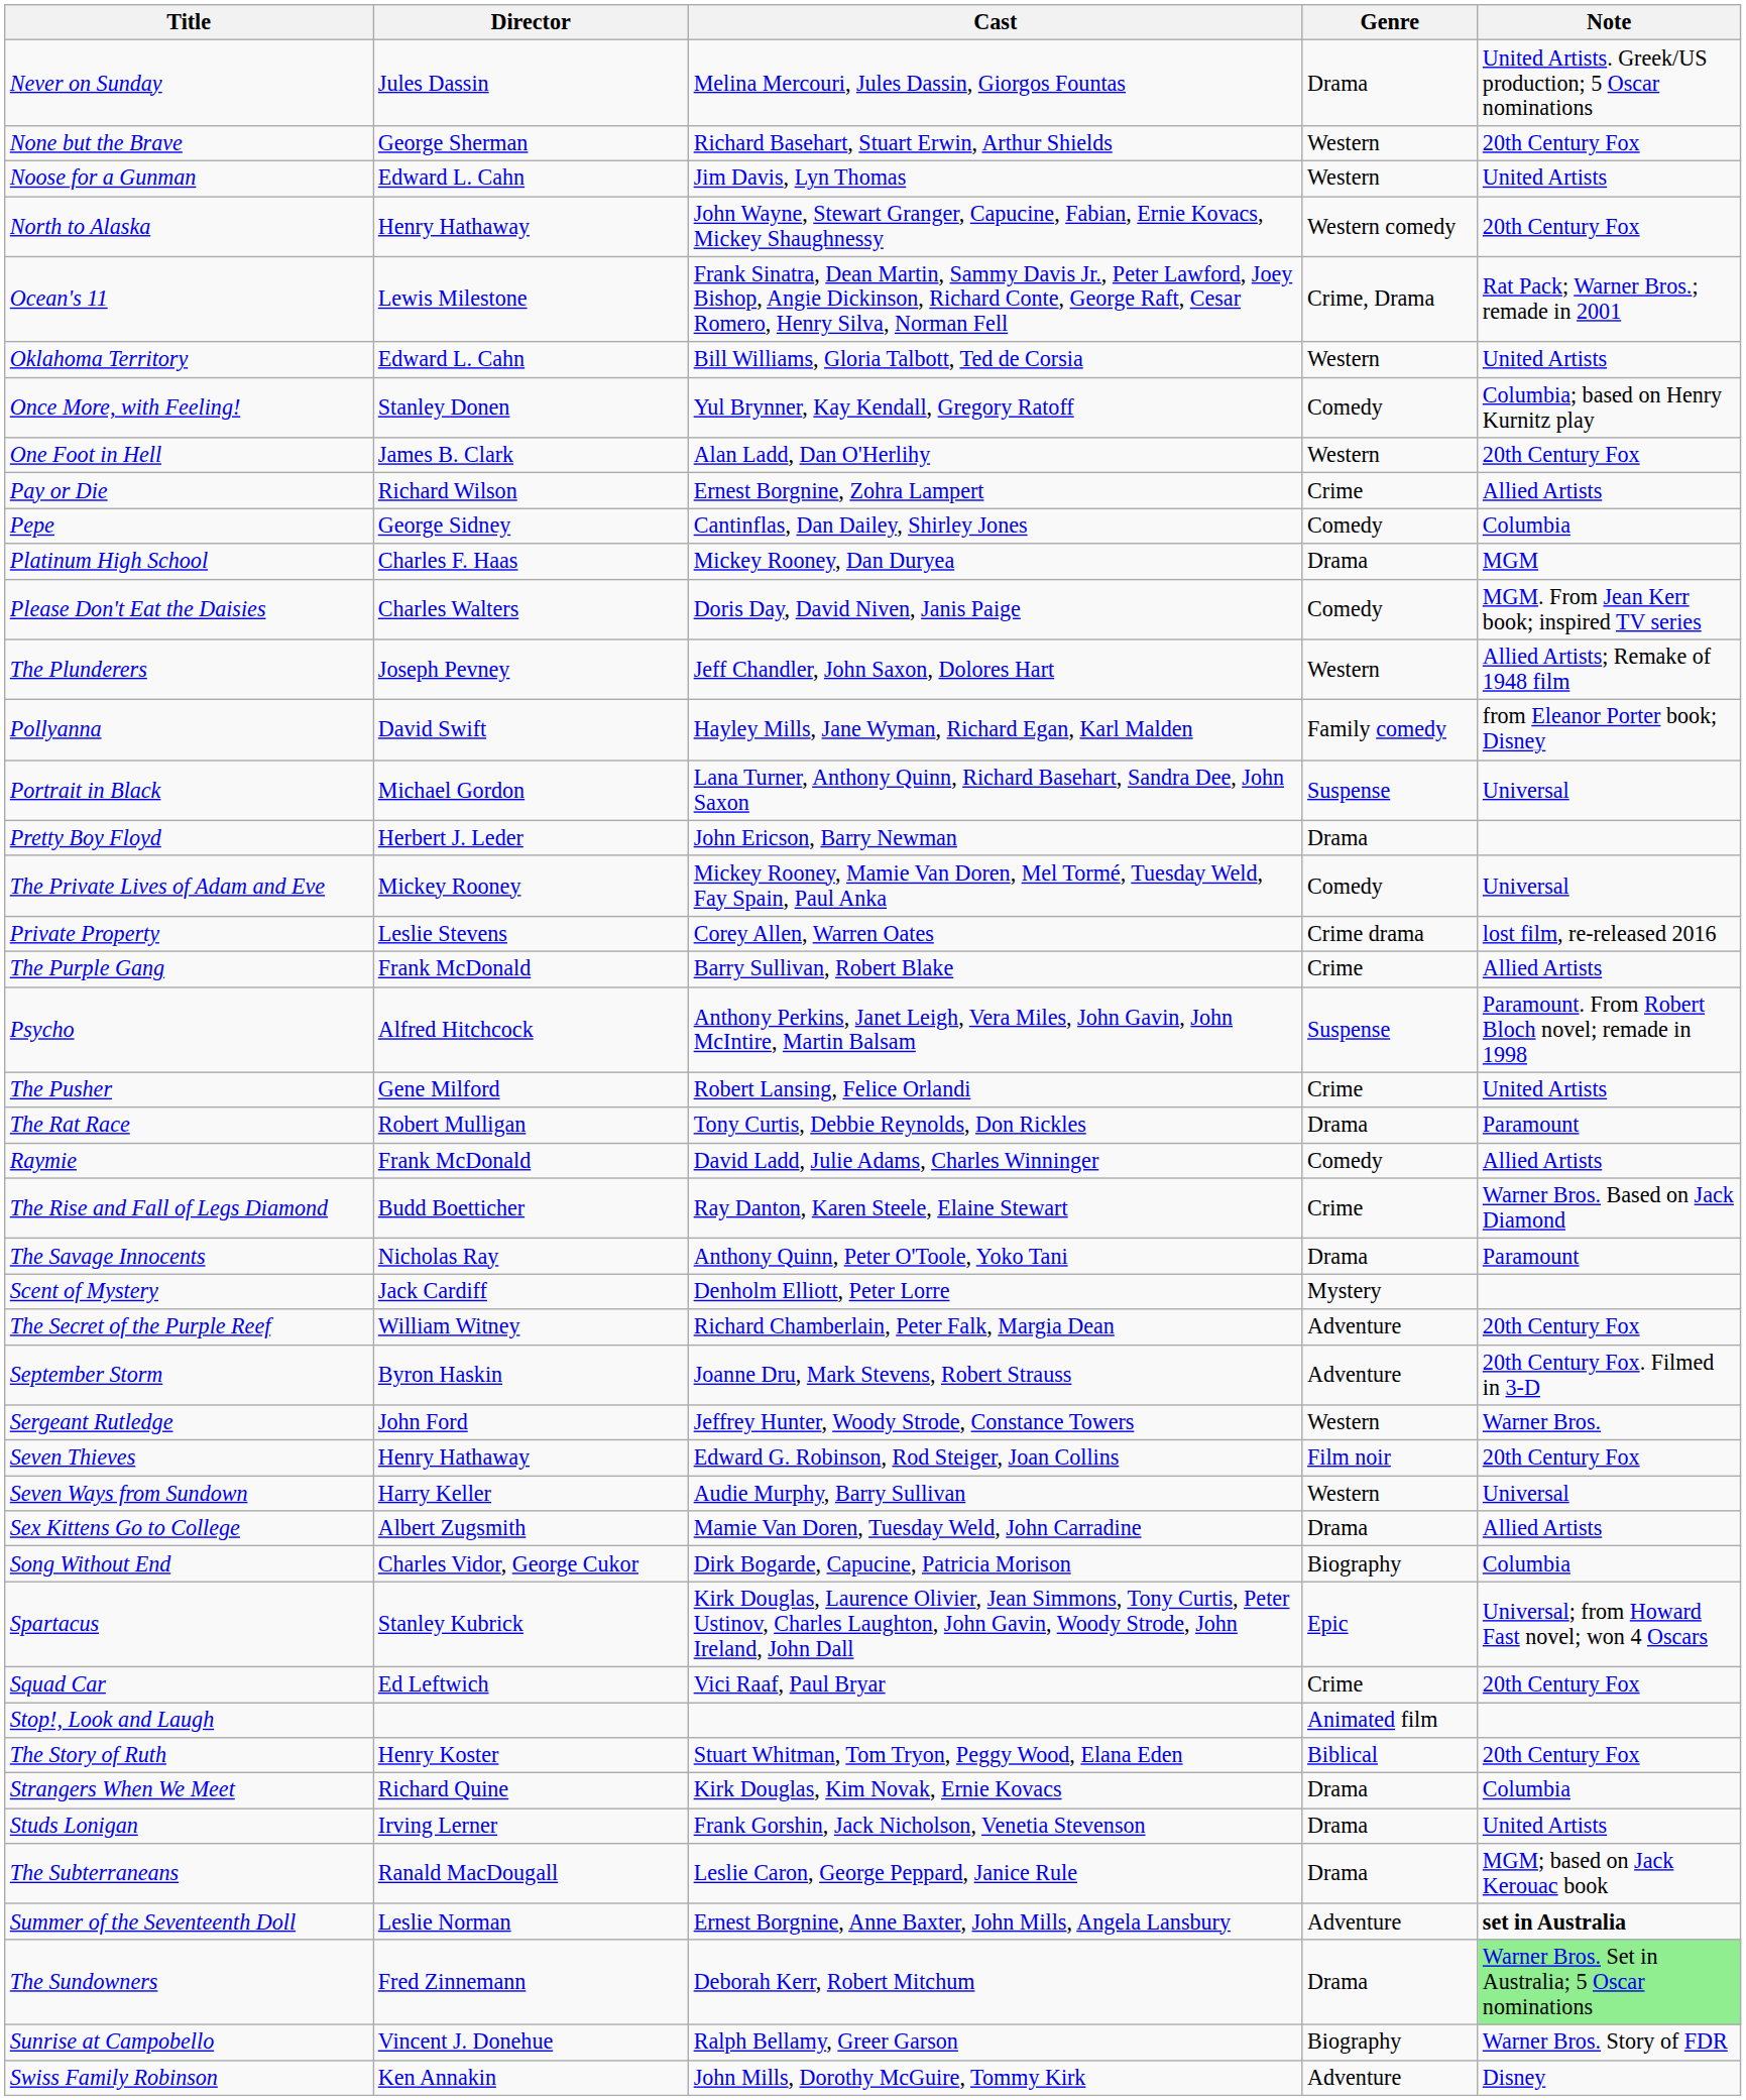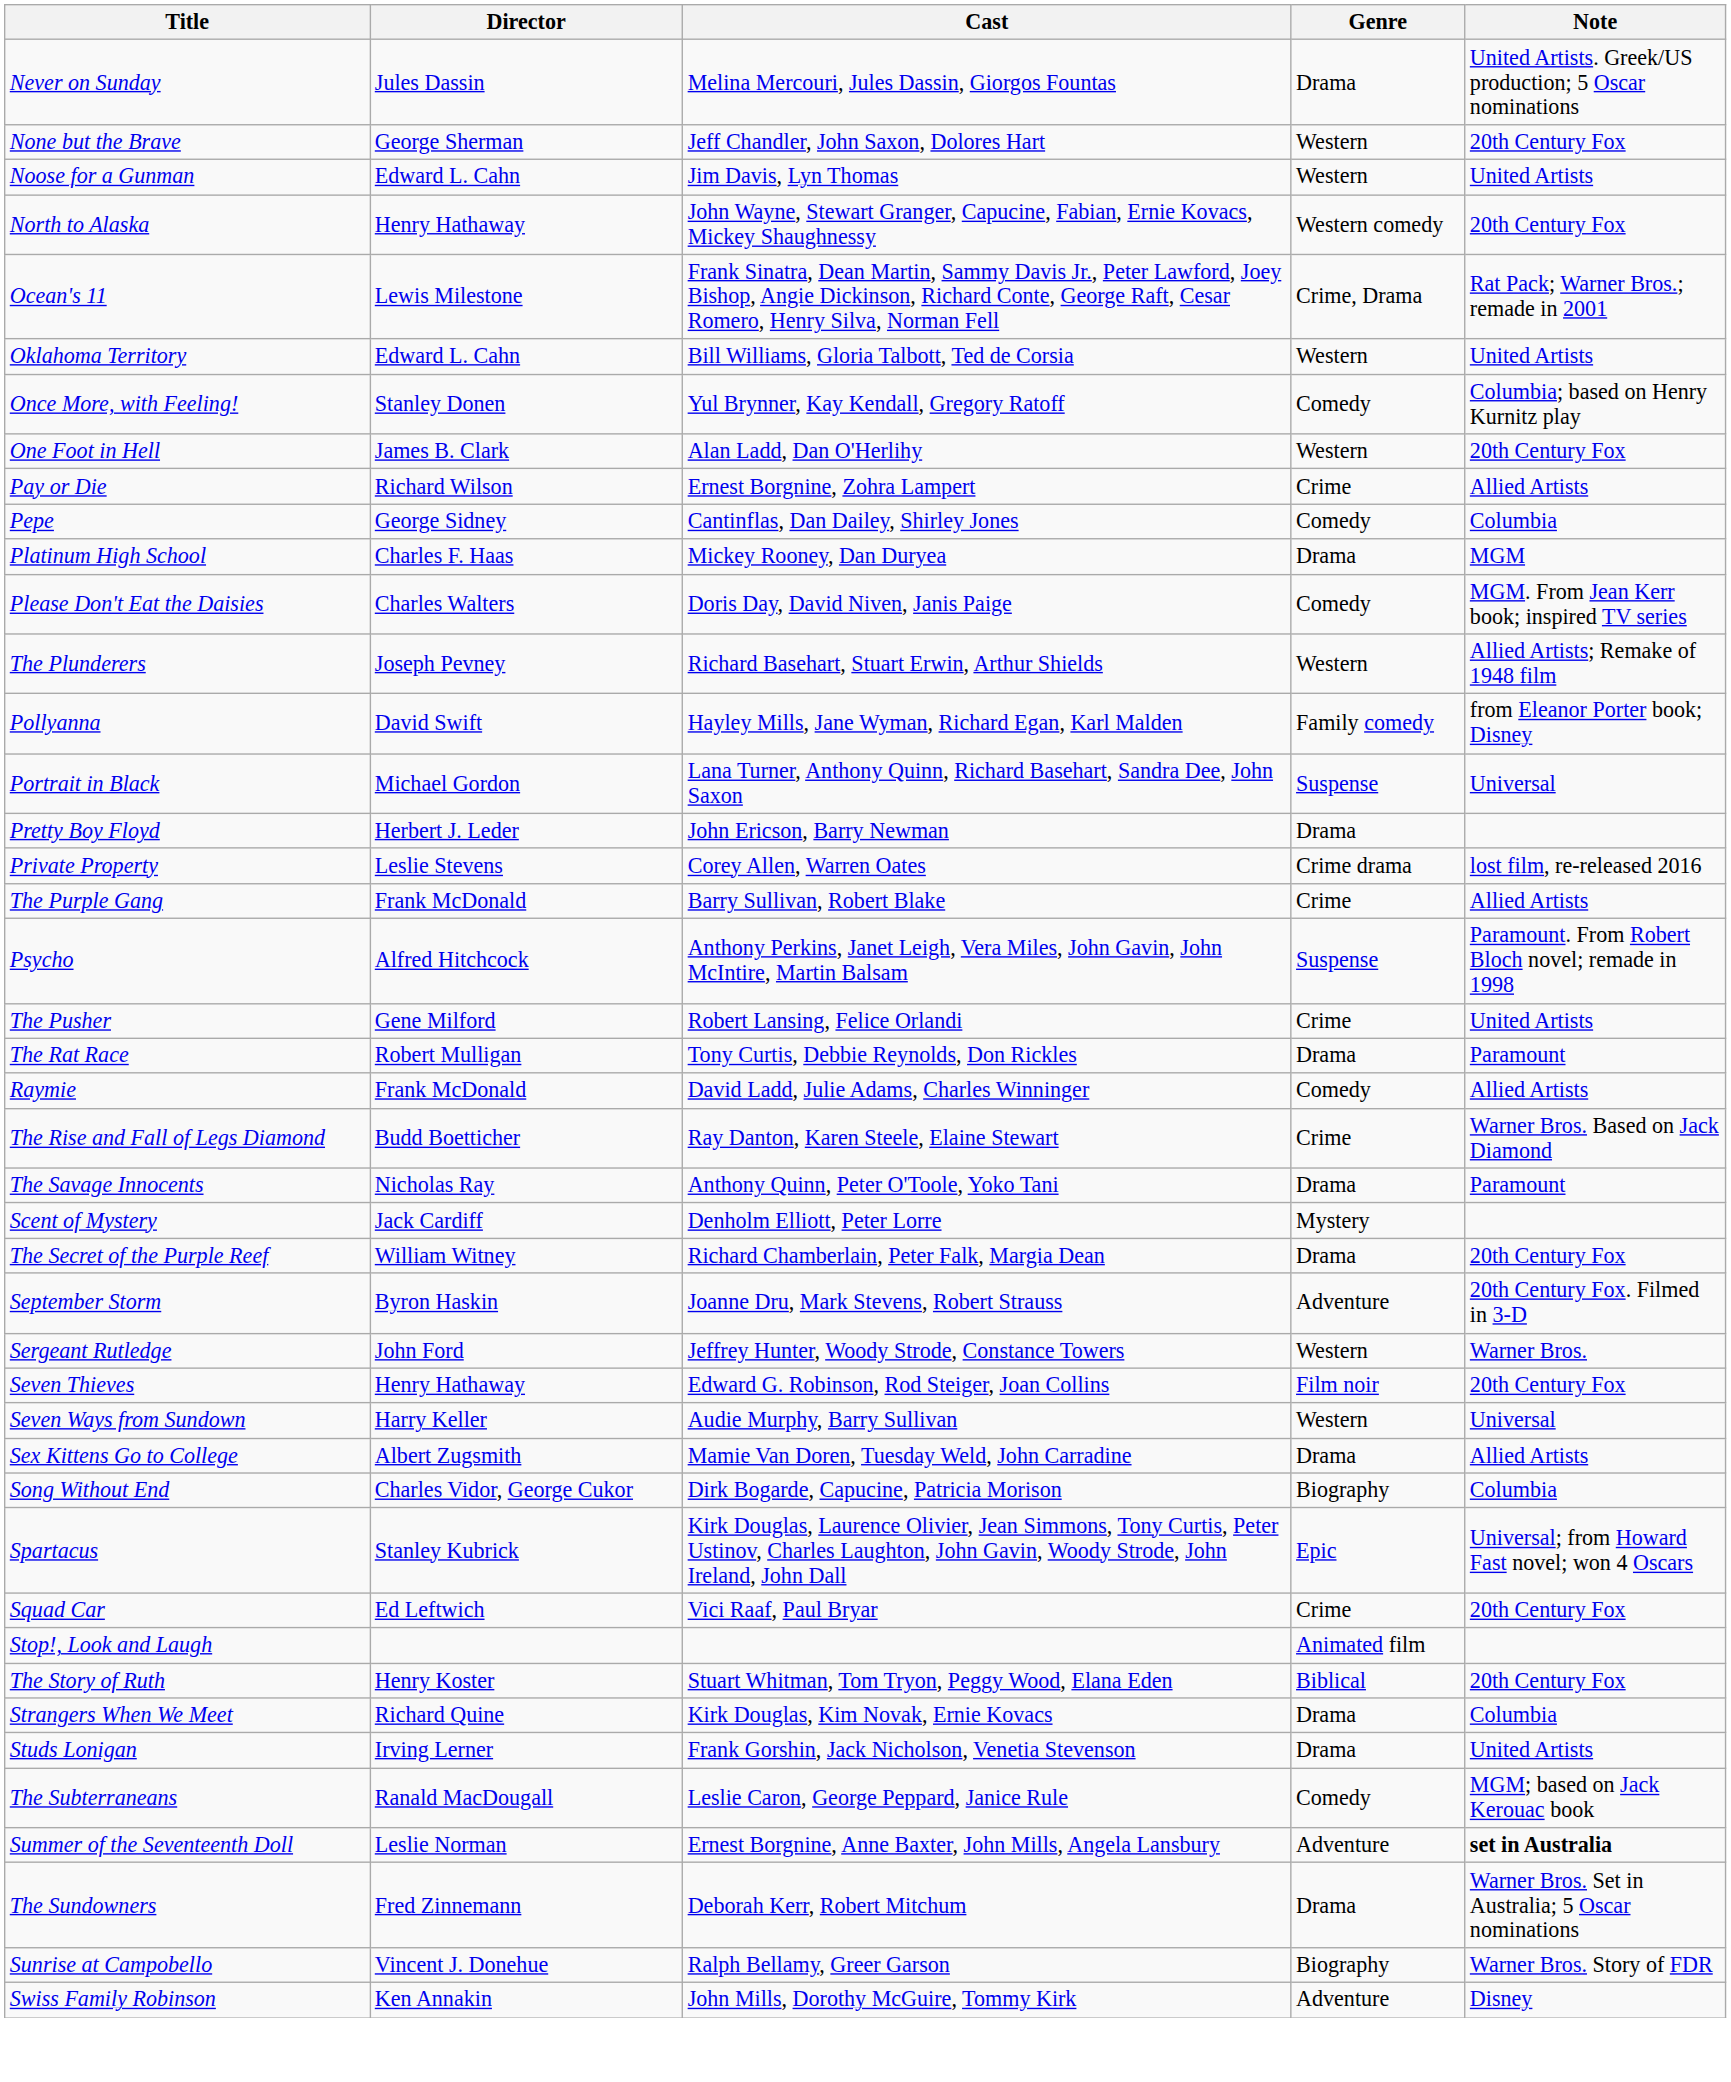None but the Brave | Cast: Richard Basehart, Stuart Erwin, Arthur Shields -> Jeff Chandler, John Saxon, Dolores Hart
The Plunderers | Cast: Jeff Chandler, John Saxon, Dolores Hart -> Richard Basehart, Stuart Erwin, Arthur Shields
- row: The Private Lives of Adam and Eve | Mickey Rooney | Mickey Rooney, Mamie Van Doren, Mel Tormé, Tuesday Weld, Fay Spain, Paul Anka | Comedy | Universal
The Secret of the Purple Reef | Genre: Adventure -> Drama
The Subterraneans | Genre: Drama -> Comedy
The Sundowners | Note: lightgreen background -> no background
